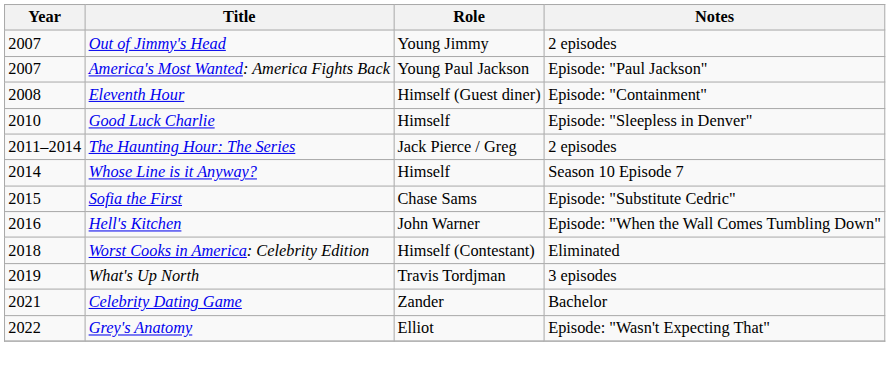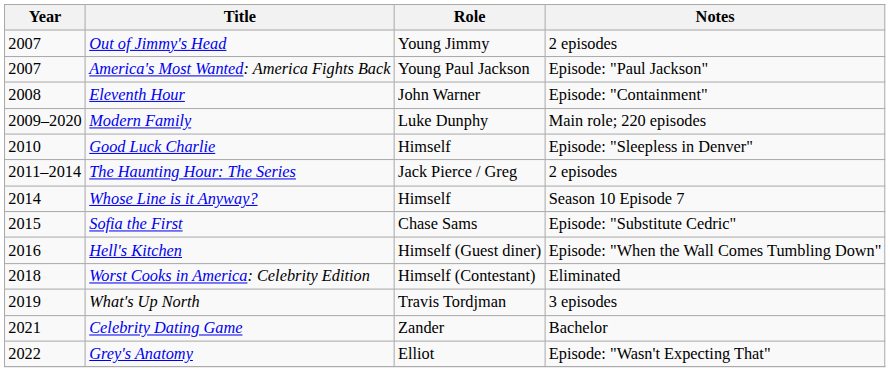Eleventh Hour | Role: Himself (Guest diner) -> John Warner
+ row: 2009–2020 | Modern Family | Luke Dunphy | Main role; 220 episodes
Hell's Kitchen | Role: John Warner -> Himself (Guest diner)
